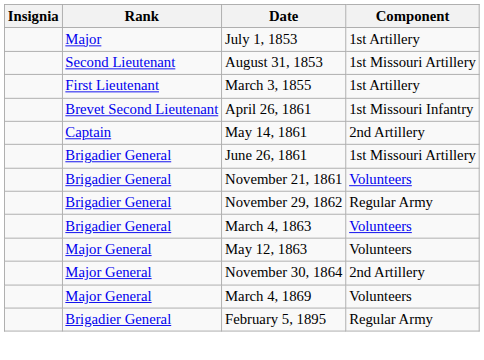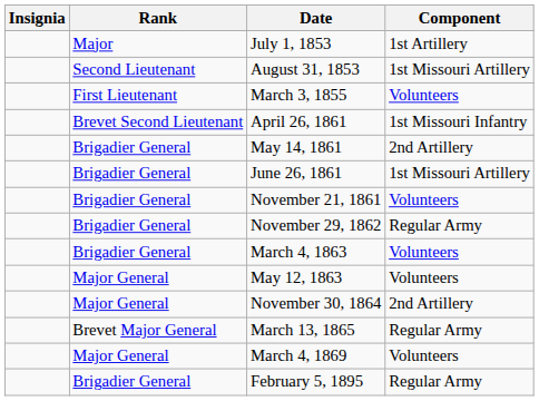March 3, 1855 | Component: 1st Artillery -> Volunteers
May 14, 1861 | Rank: Captain -> Brigadier General
+ row: Brevet Major General | March 13, 1865 | Regular Army
